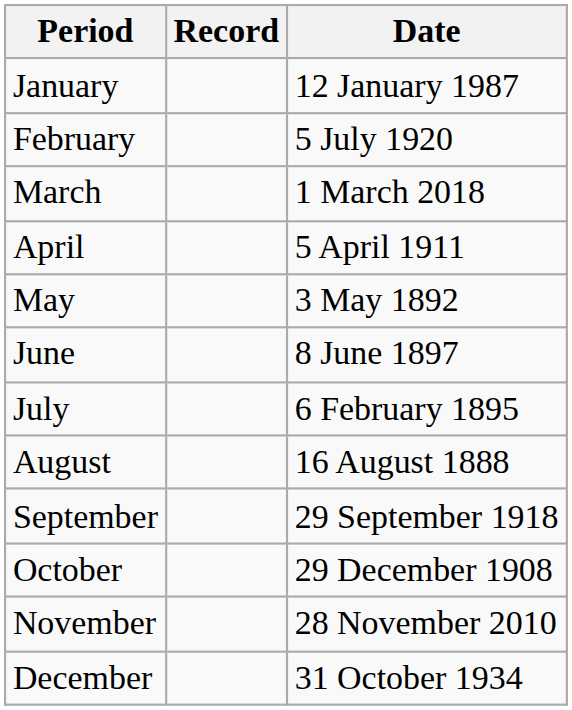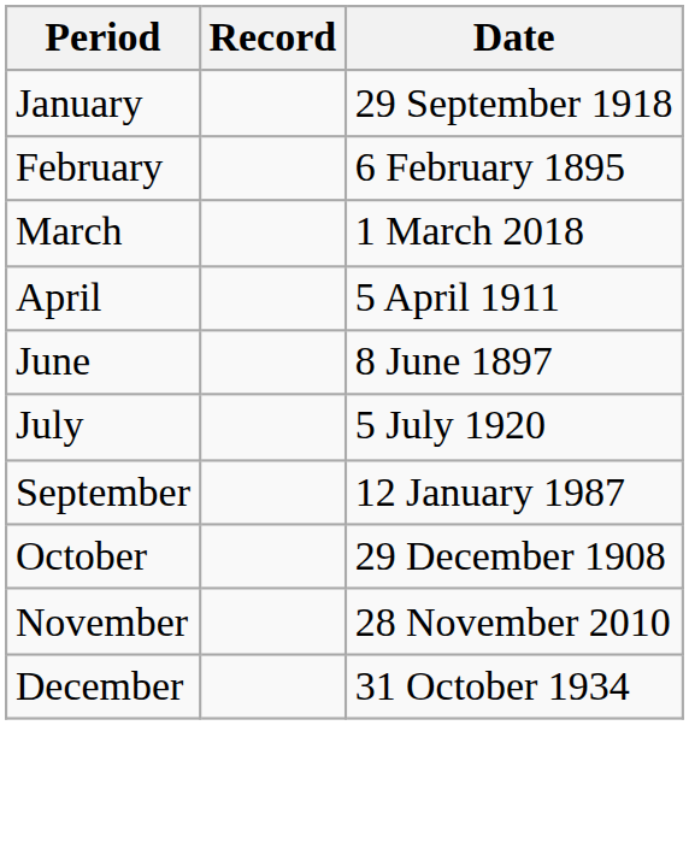January | Date: 12 January 1987 -> 29 September 1918
February | Date: 5 July 1920 -> 6 February 1895
- row: May | 3 May 1892
July | Date: 6 February 1895 -> 5 July 1920
- row: August | 16 August 1888
September | Date: 29 September 1918 -> 12 January 1987
